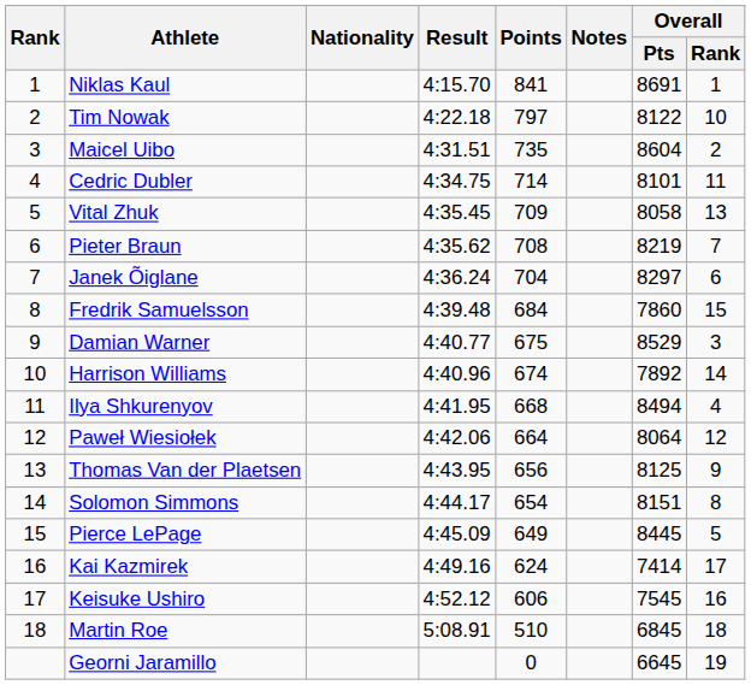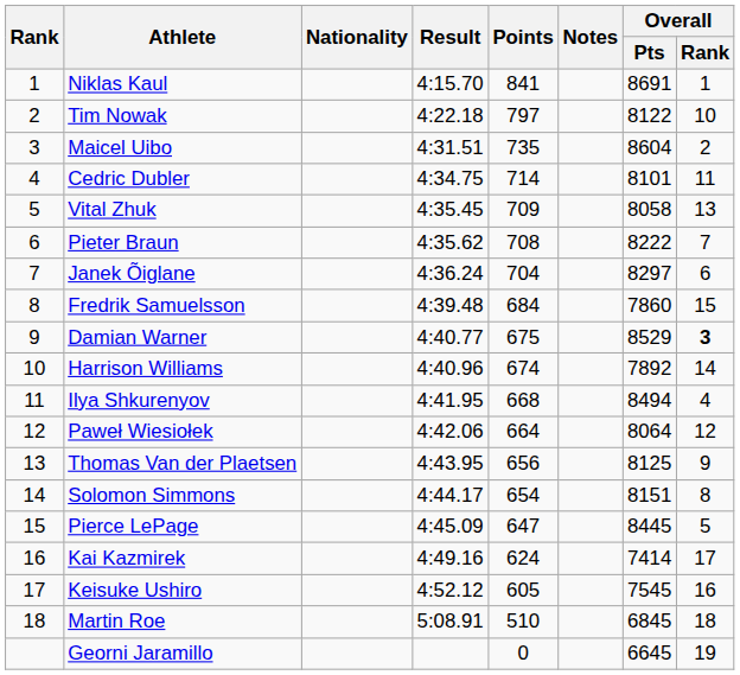Pieter Braun | Overall / Pts: 8219 -> 8222
Damian Warner | Overall / Rank: normal -> bold
Pierce LePage | Points: 649 -> 647
Keisuke Ushiro | Points: 606 -> 605
